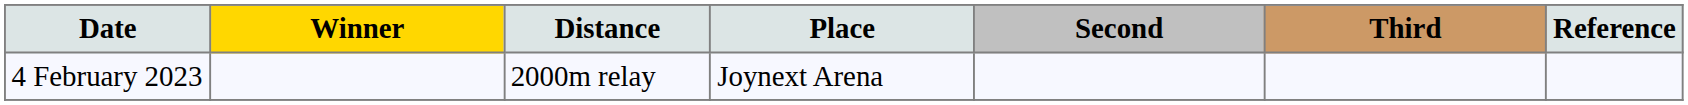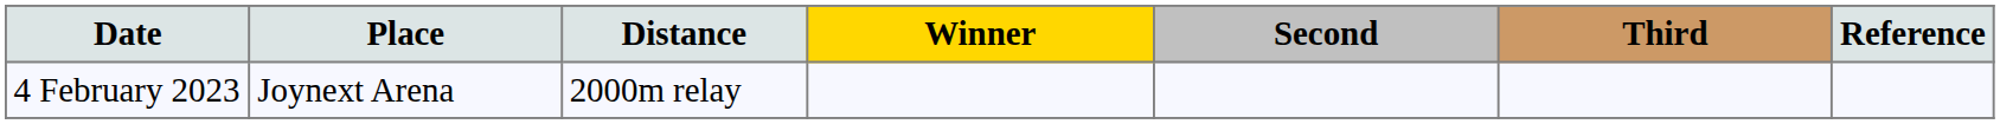columns swapped: Place <-> Winner
